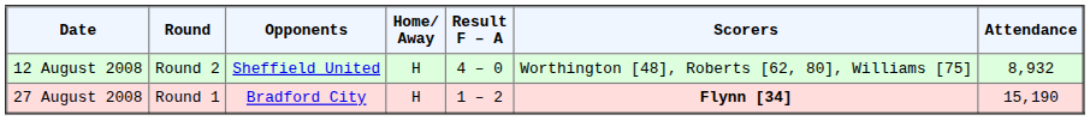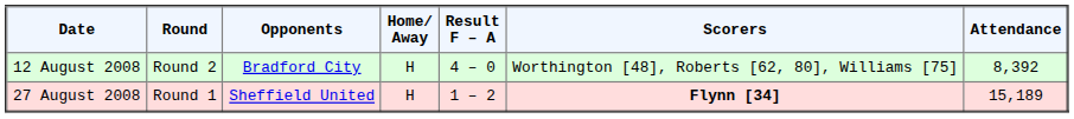12 August 2008 | Opponents: Sheffield United -> Bradford City
12 August 2008 | Attendance: 8,932 -> 8,392
27 August 2008 | Opponents: Bradford City -> Sheffield United
27 August 2008 | Attendance: 15,190 -> 15,189
